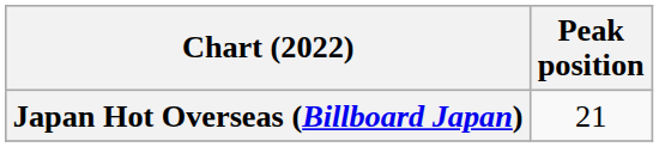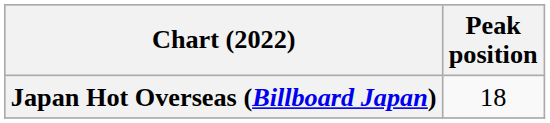Japan Hot Overseas (Billboard Japan) | Peak position: 21 -> 18
